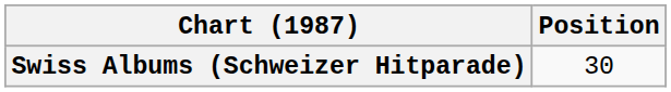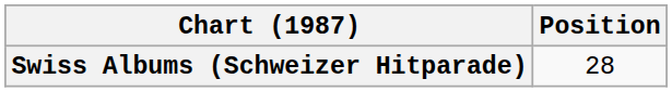Swiss Albums (Schweizer Hitparade) | Position: 30 -> 28
